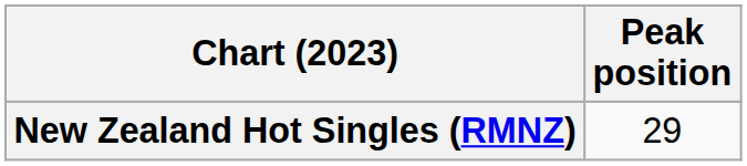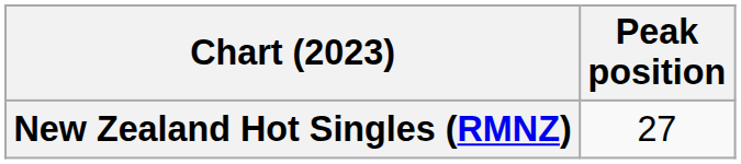New Zealand Hot Singles (RMNZ) | Peak position: 29 -> 27
